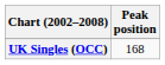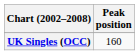UK Singles (OCC) | Peak position: 168 -> 160
